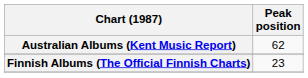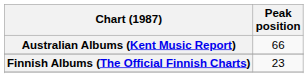Australian Albums (Kent Music Report) | Peak position: 62 -> 66
